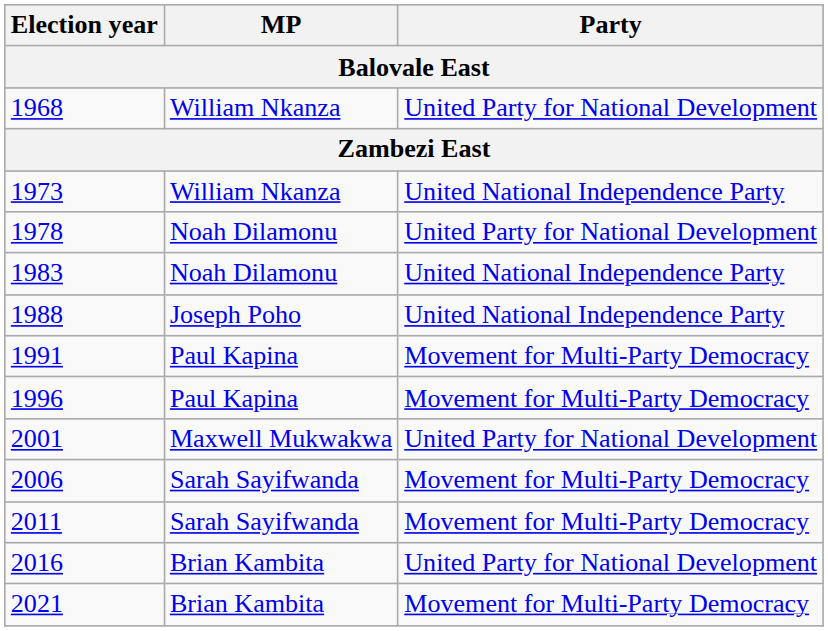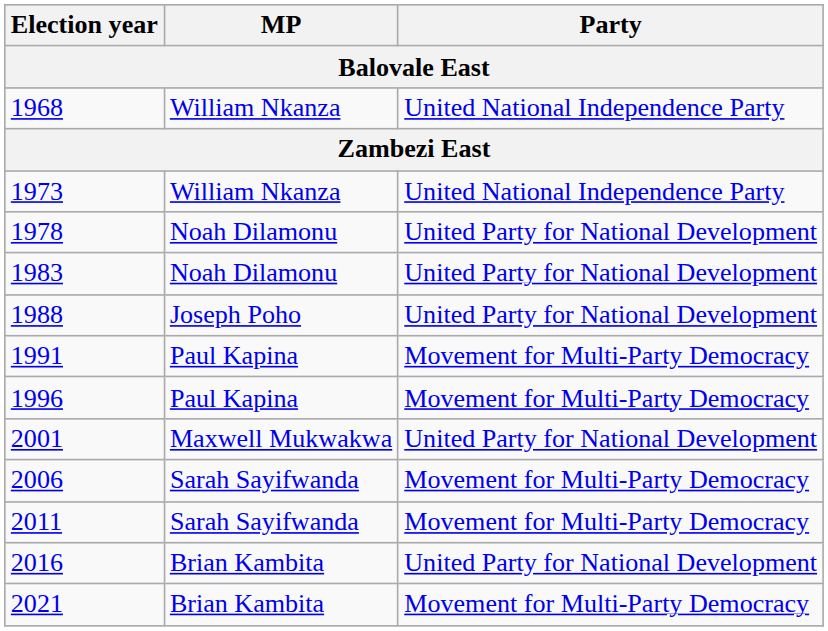1968 | Party: United Party for National Development -> United National Independence Party
1983 | Party: United National Independence Party -> United Party for National Development
1988 | Party: United National Independence Party -> United Party for National Development
